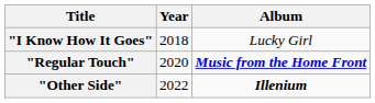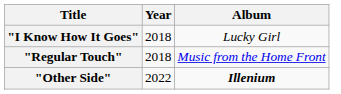"Regular Touch" | Year: 2020 -> 2018
"Regular Touch" | Album: bold -> normal
